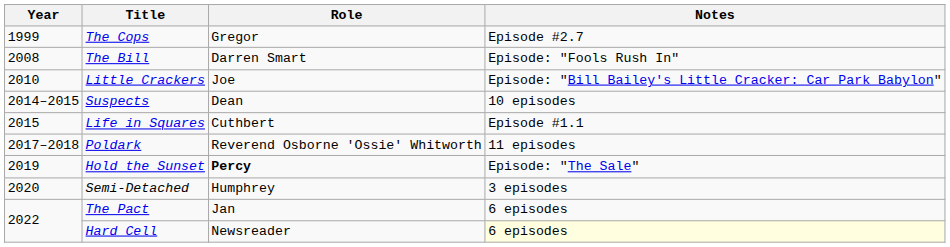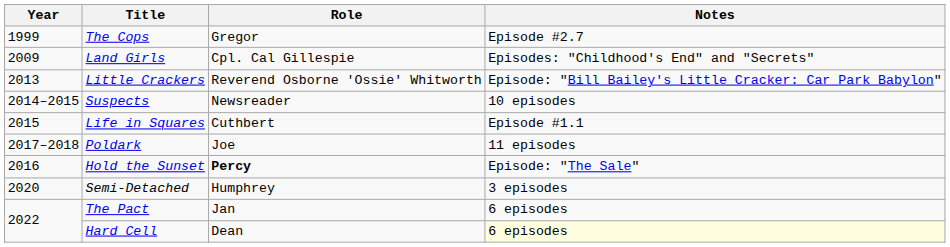- row: 2008 | The Bill | Darren Smart | Episode: "Fools Rush In"
+ row: 2009 | Land Girls | Cpl. Cal Gillespie | Episodes: "Childhood's End" and "Secrets"
Little Crackers | Year: 2010 -> 2013
Little Crackers | Role: Joe -> Reverend Osborne 'Ossie' Whitworth
Suspects | Role: Dean -> Newsreader
Poldark | Role: Reverend Osborne 'Ossie' Whitworth -> Joe
Hold the Sunset | Year: 2019 -> 2016
Hard Cell | Role: Newsreader -> Dean
